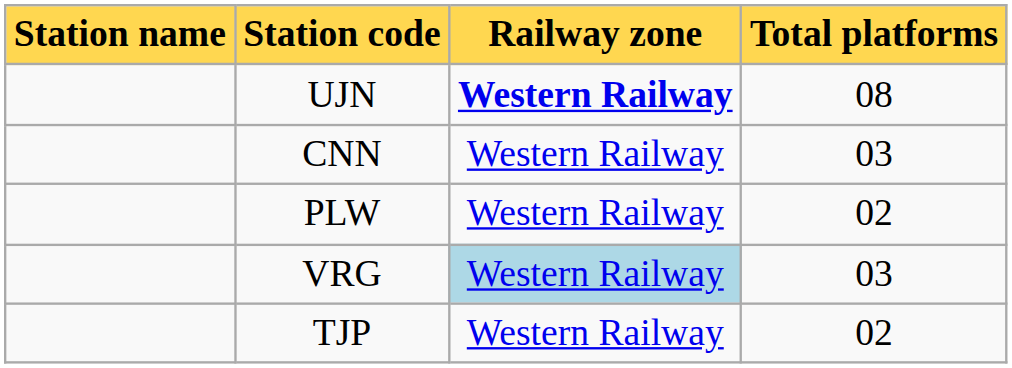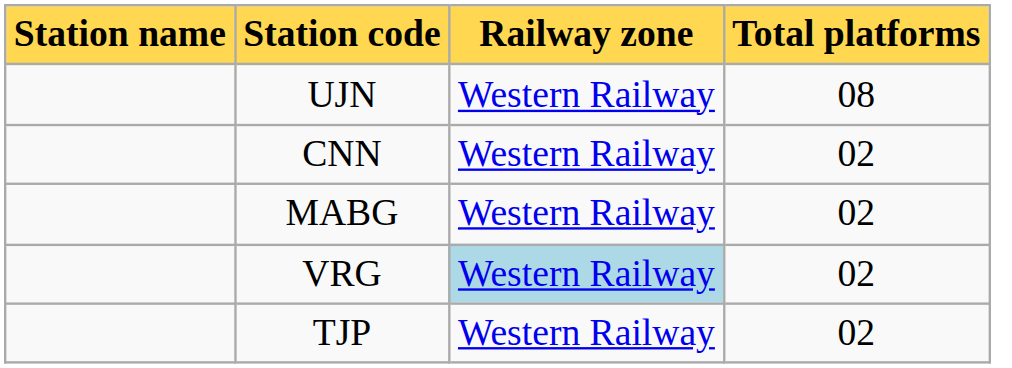UJN | Railway zone: bold -> normal
CNN | Total platforms: 03 -> 02
+ row: MABG | Western Railway | 02
- row: PLW | Western Railway | 02
VRG | Total platforms: 03 -> 02
